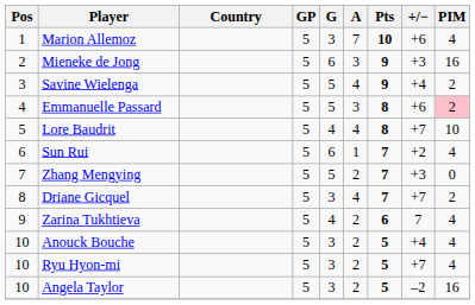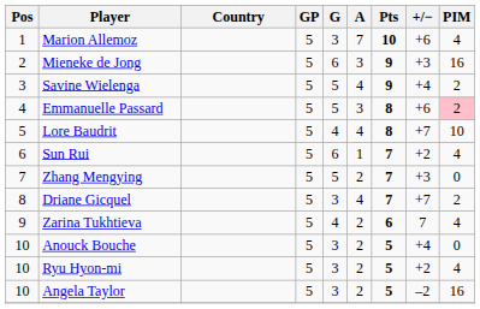Anouck Bouche | PIM: 4 -> 0
Ryu Hyon-mi | +/−: +7 -> +2
